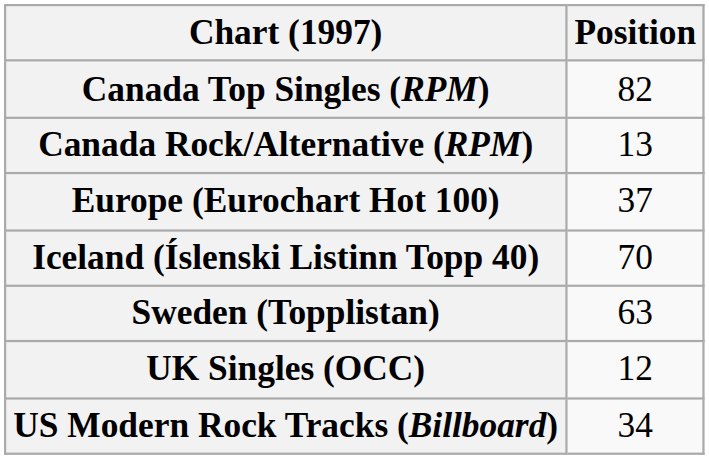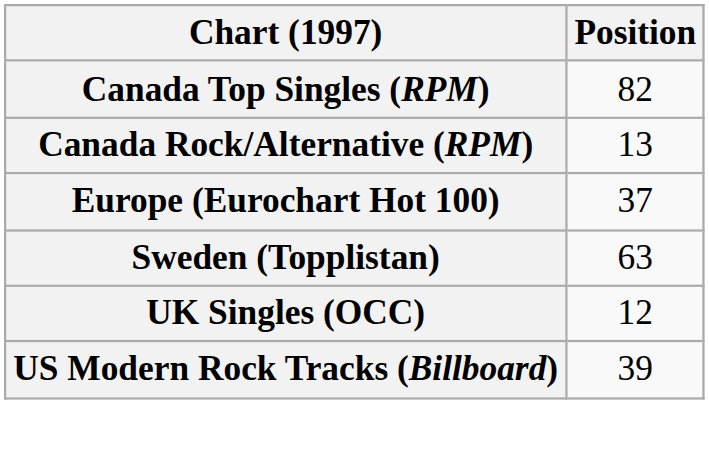- row: Iceland (Íslenski Listinn Topp 40) | 70
US Modern Rock Tracks (Billboard) | Position: 34 -> 39
